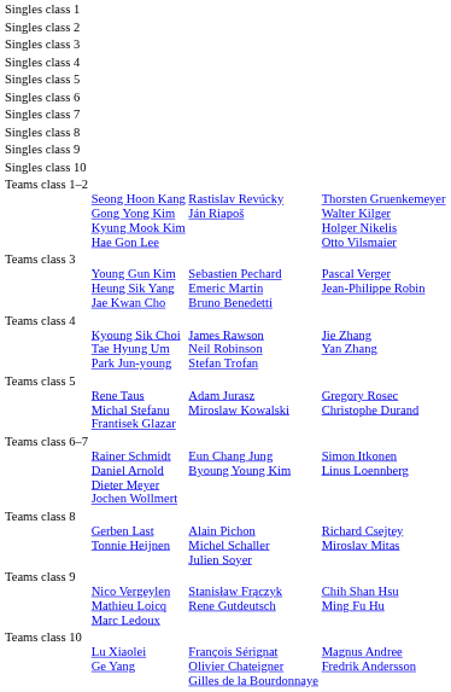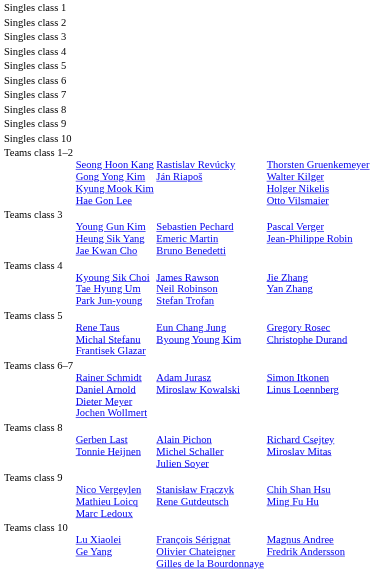Teams class 5 | column 3: Adam Jurasz Miroslaw Kowalski -> Eun Chang Jung Byoung Young Kim
Teams class 6–7 | column 3: Eun Chang Jung Byoung Young Kim -> Adam Jurasz Miroslaw Kowalski
